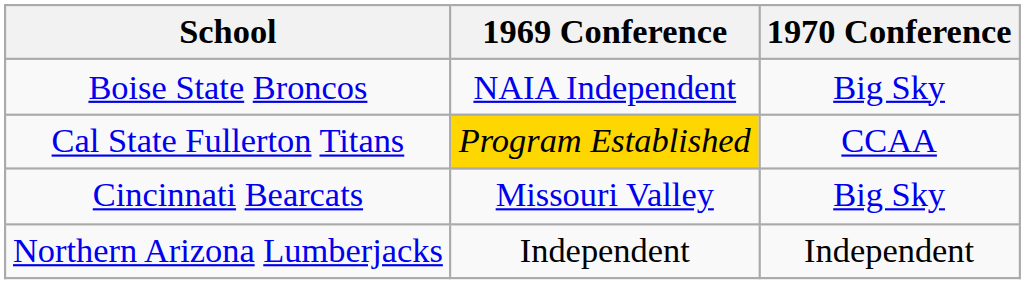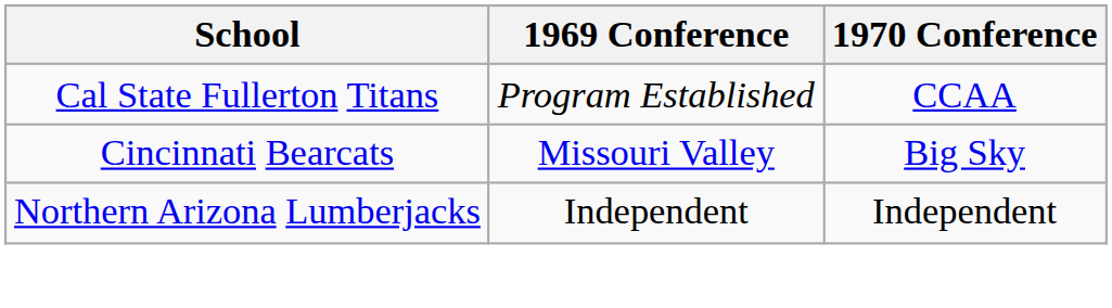- row: Boise State Broncos | NAIA Independent | Big Sky
Cal State Fullerton Titans | 1969 Conference: gold background -> no background
